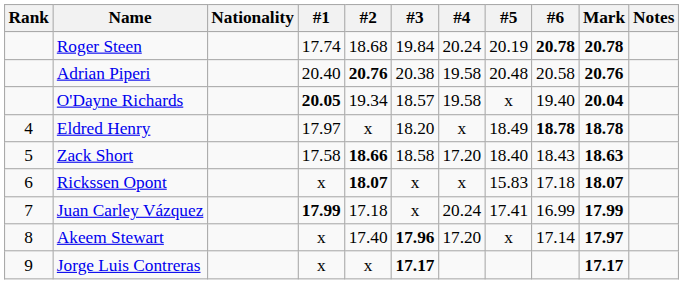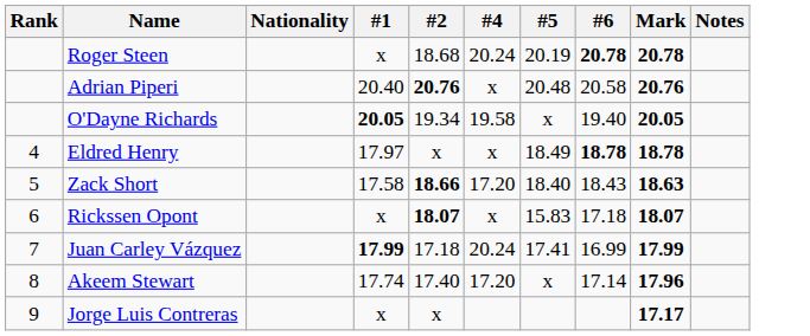- column: #3 | 19.84 | 20.38 | 18.57 | 18.20 | 18.58 | x | x | 17.96 | 17.17
Roger Steen | #1: 17.74 -> x
Adrian Piperi | #4: 19.58 -> x
O'Dayne Richards | Mark: 20.04 -> 20.05
Akeem Stewart | #1: x -> 17.74
Akeem Stewart | Mark: 17.97 -> 17.96
